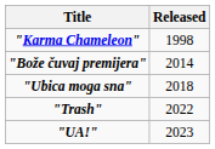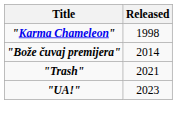- row: "Ubica moga sna" | 2018
"Trash" | Released: 2022 -> 2021
